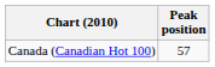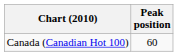Canada (Canadian Hot 100) | Peak position: 57 -> 60
